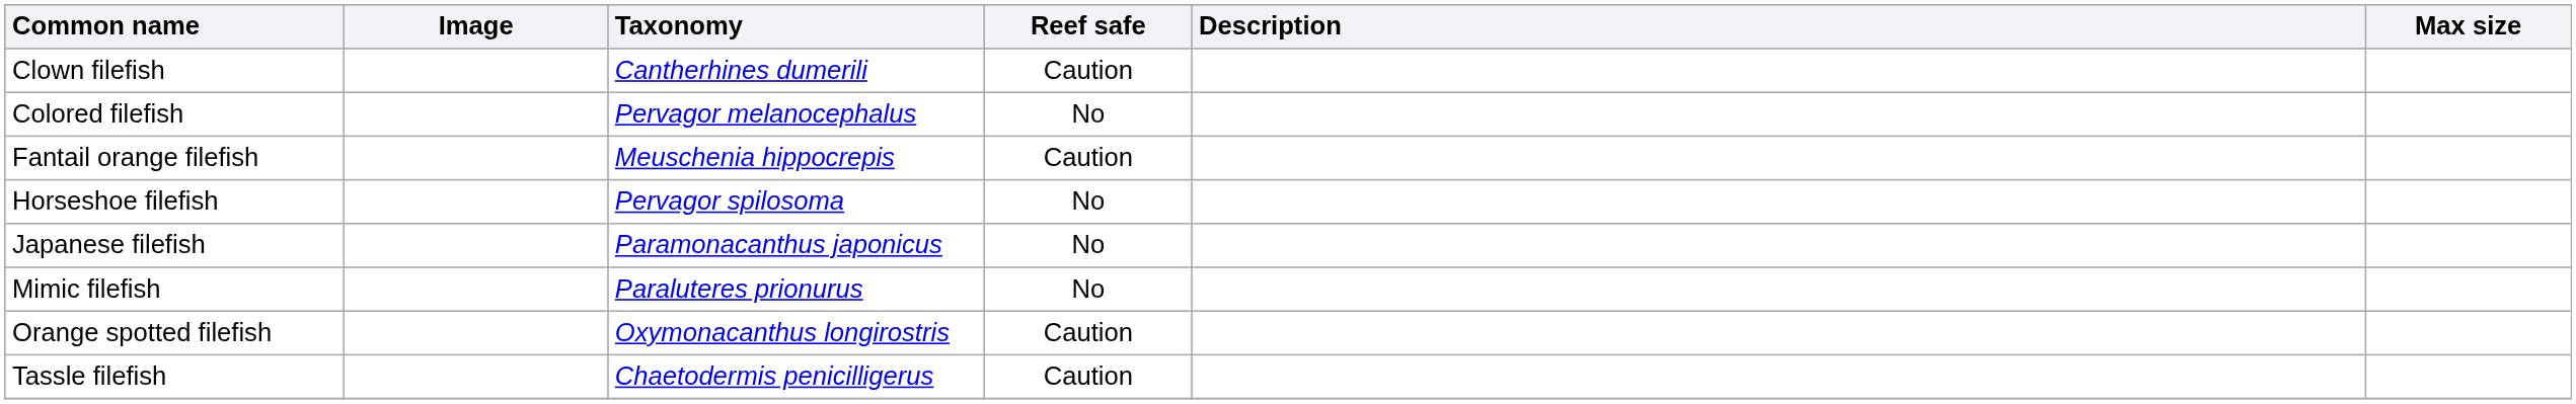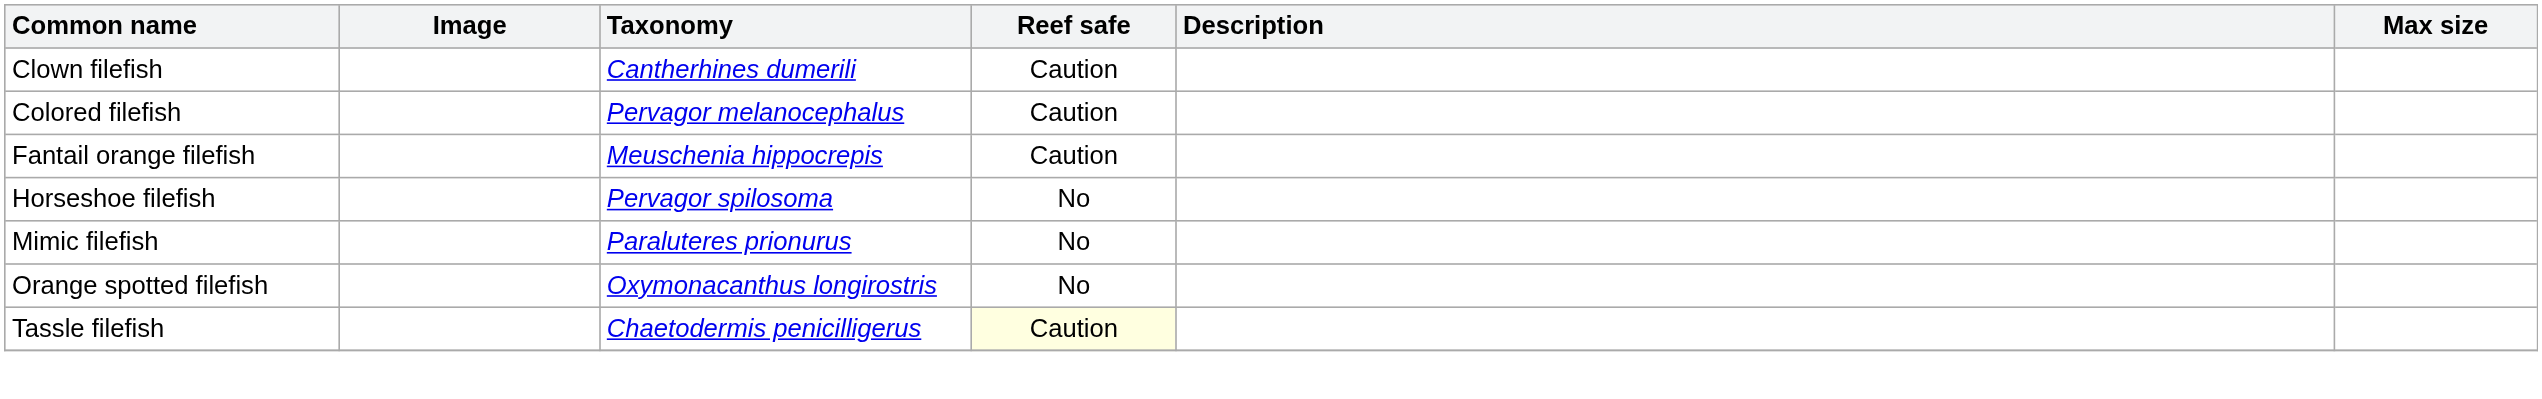Colored filefish | Reef safe: No -> Caution
- row: Japanese filefish | Paramonacanthus japonicus | No
Orange spotted filefish | Reef safe: Caution -> No
Tassle filefish | Reef safe: no background -> lightyellow background
